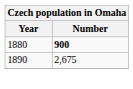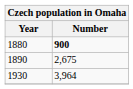+ row: 1930 | 3,964
